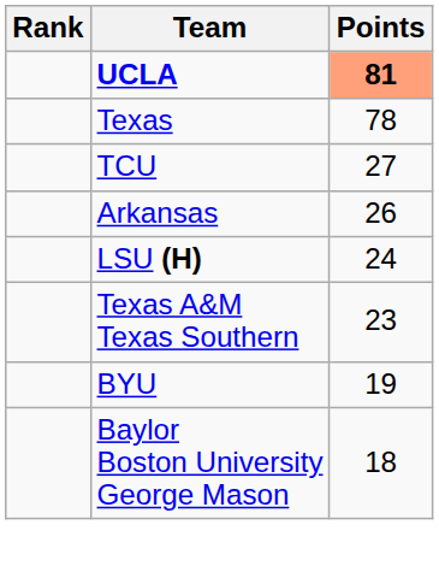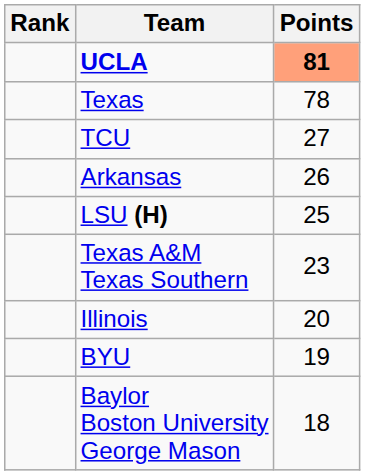LSU (H) | Points: 24 -> 25
+ row: Illinois | 20
